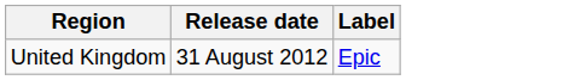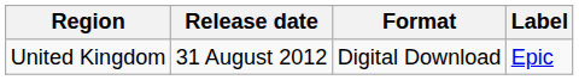+ column: Format | Digital Download
